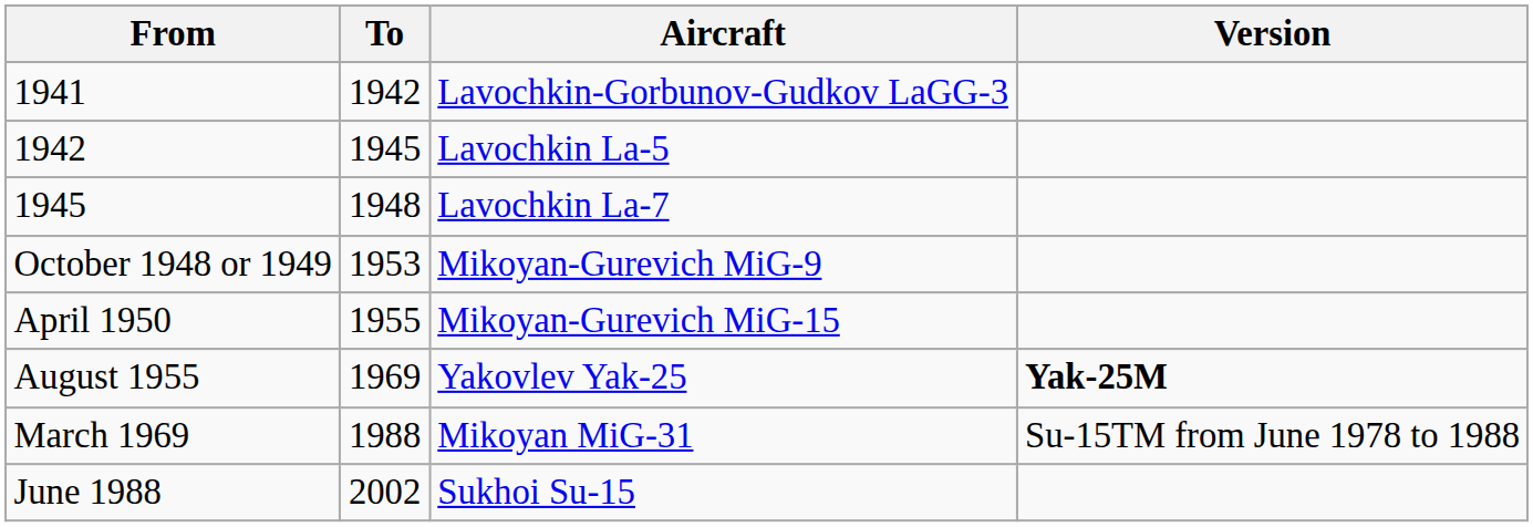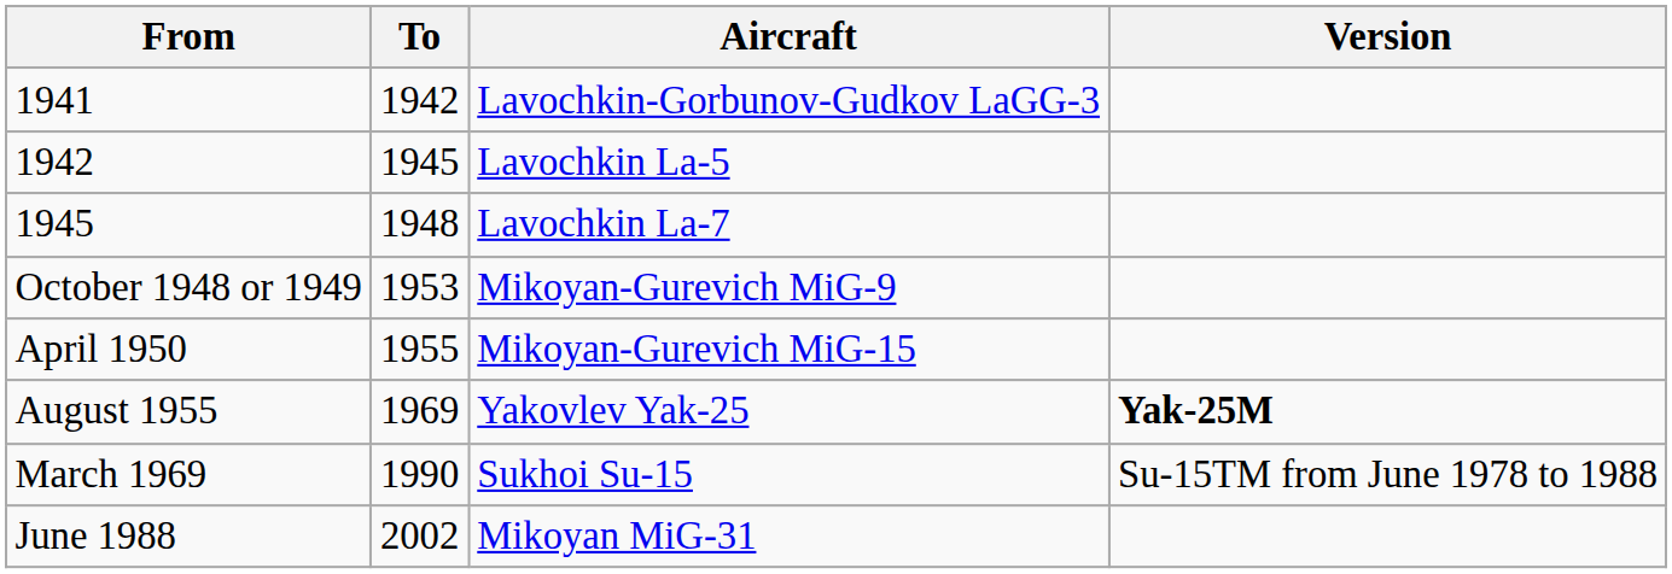March 1969 | To: 1988 -> 1990
March 1969 | Aircraft: Mikoyan MiG-31 -> Sukhoi Su-15
June 1988 | Aircraft: Sukhoi Su-15 -> Mikoyan MiG-31
